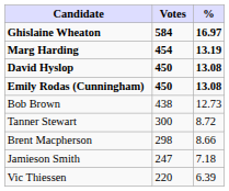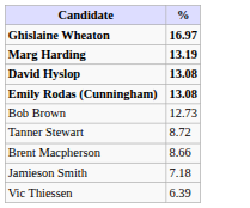- column: Votes | 584 | 454 | 450 | 450 | 438 | 300 | 298 | 247 | 220
